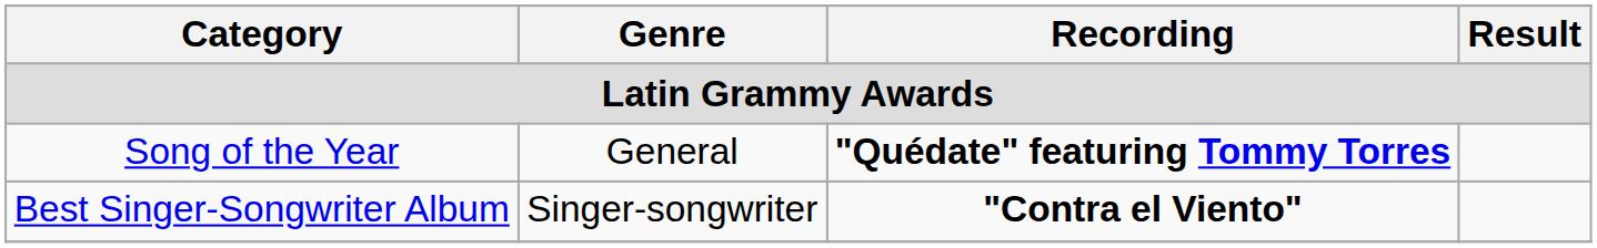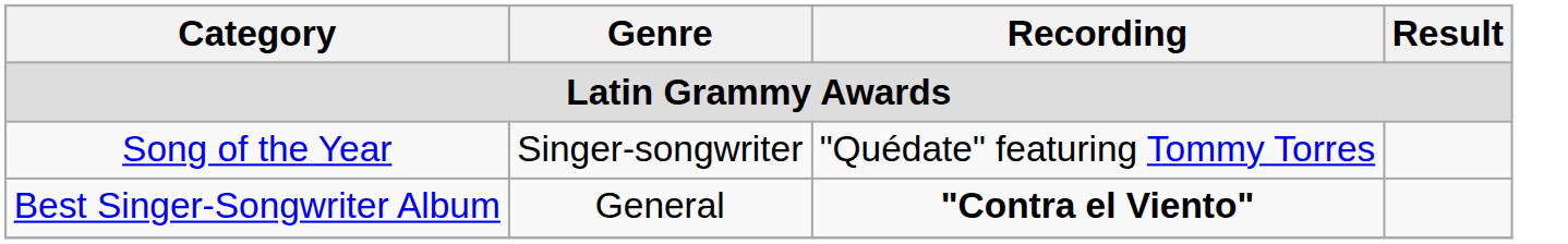Song of the Year | Genre: General -> Singer-songwriter
Song of the Year | Recording: bold -> normal
Best Singer-Songwriter Album | Genre: Singer-songwriter -> General
